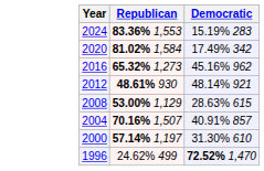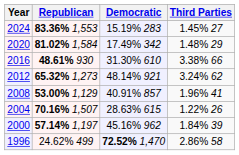+ column: Third Parties | 1.45% 27 | 1.48% 29 | 3.38% 66 | 3.24% 62 | 1.96% 41 | 1.22% 26 | 1.84% 39 | 2.86% 58
2016 | Republican: 65.32% 1,273 -> 48.61% 930
2016 | Democratic: 45.16% 962 -> 31.30% 610
2012 | Republican: 48.61% 930 -> 65.32% 1,273
2008 | Democratic: 28.63% 615 -> 40.91% 857
2004 | Democratic: 40.91% 857 -> 28.63% 615
2000 | Democratic: 31.30% 610 -> 45.16% 962
